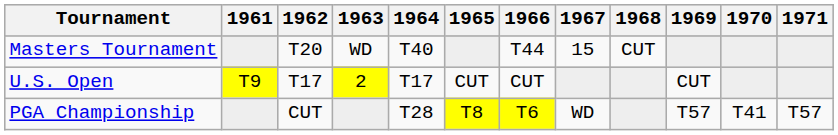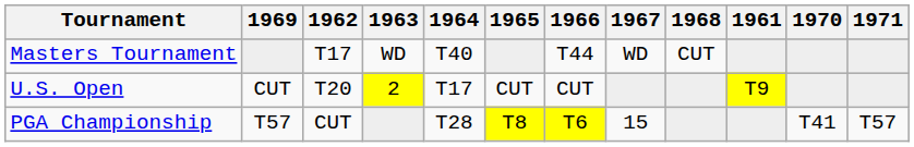columns swapped: 1961 <-> 1969
Masters Tournament | 1962: T20 -> T17
Masters Tournament | 1967: 15 -> WD
U.S. Open | 1962: T17 -> T20
PGA Championship | 1967: WD -> 15
